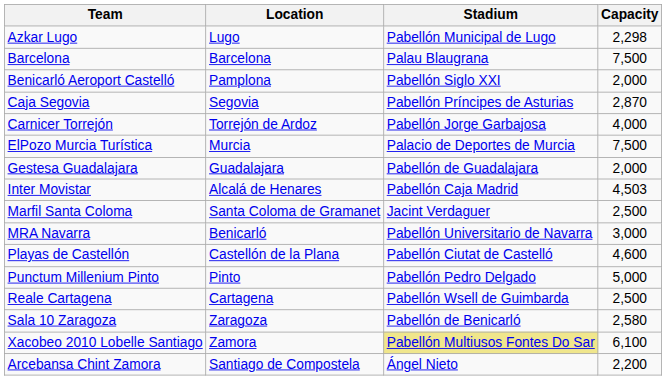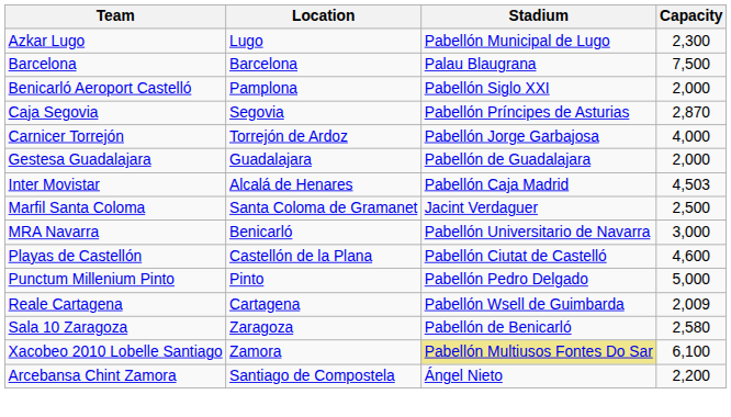Azkar Lugo | Capacity: 2,298 -> 2,300
- row: ElPozo Murcia Turística | Murcia | Palacio de Deportes de Murcia | 7,500
Reale Cartagena | Capacity: 2,500 -> 2,009
